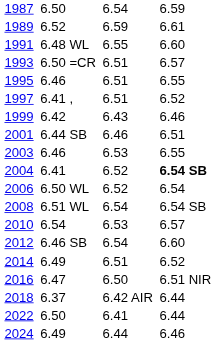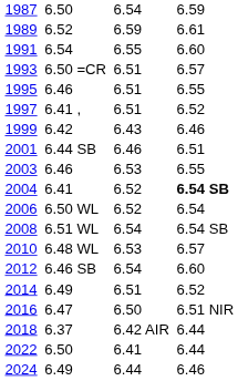1991 | column 3: 6.48 WL -> 6.54
2010 | column 3: 6.54 -> 6.48 WL
